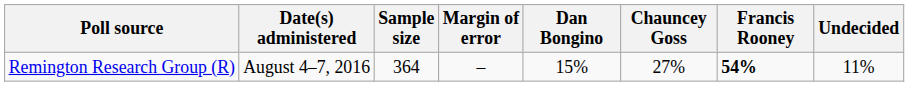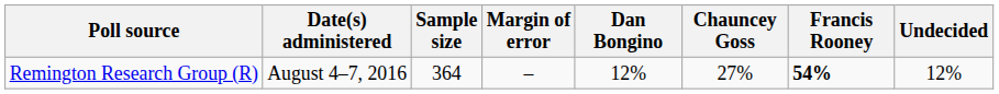Remington Research Group (R) | Dan Bongino: 15% -> 12%
Remington Research Group (R) | Undecided: 11% -> 12%
